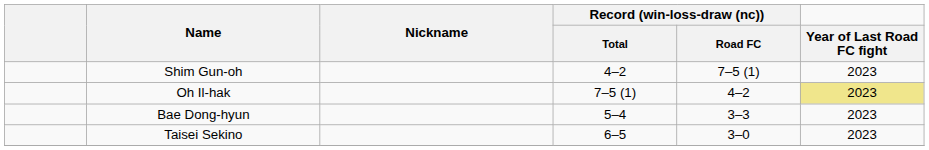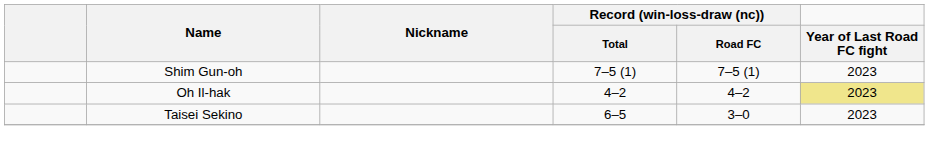Shim Gun-oh | Record (win-loss-draw (nc)) / Total: 4–2 -> 7–5 (1)
Oh Il-hak | Record (win-loss-draw (nc)) / Total: 7–5 (1) -> 4–2
- row: Bae Dong-hyun | 5–4 | 3–3 | 2023
